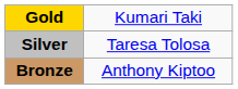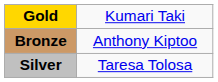rows swapped: Silver <-> Bronze
